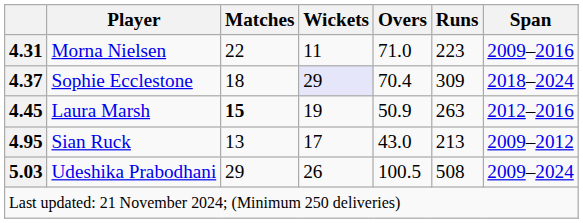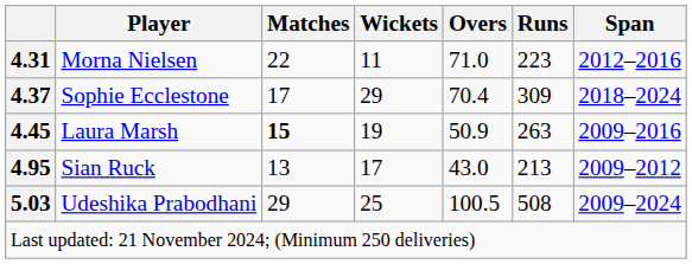Morna Nielsen | Span: 2009–2016 -> 2012–2016
Sophie Ecclestone | Matches: 18 -> 17
Sophie Ecclestone | Wickets: lavender background -> no background
Laura Marsh | Span: 2012–2016 -> 2009–2016
Udeshika Prabodhani | Wickets: 26 -> 25
